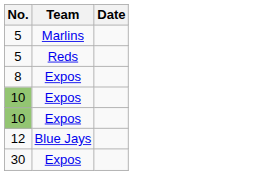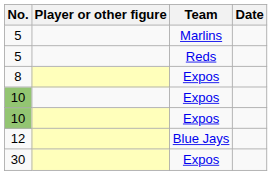+ column: Player or other figure
